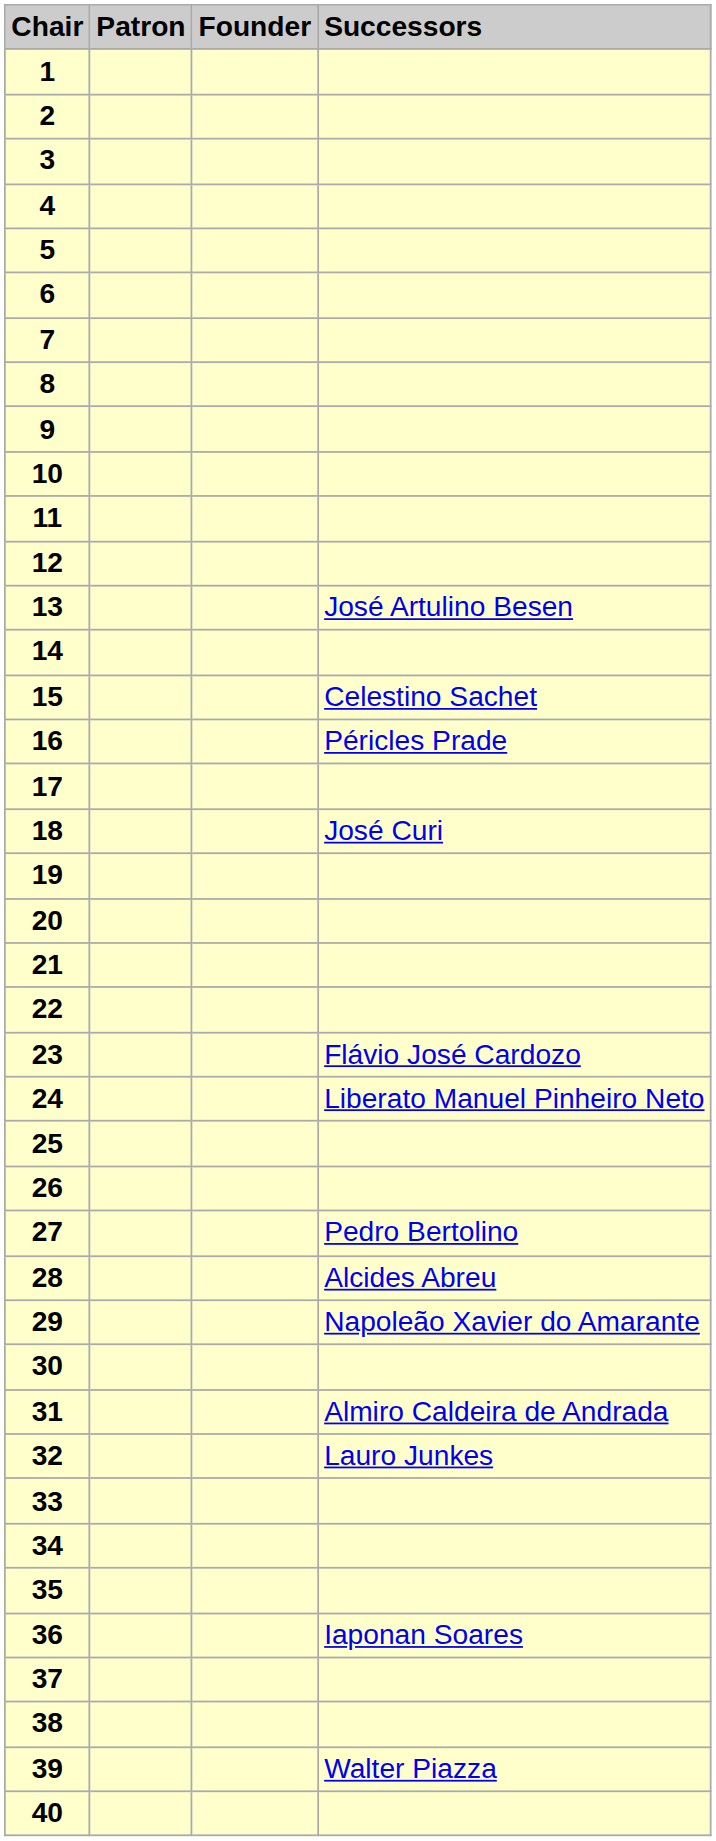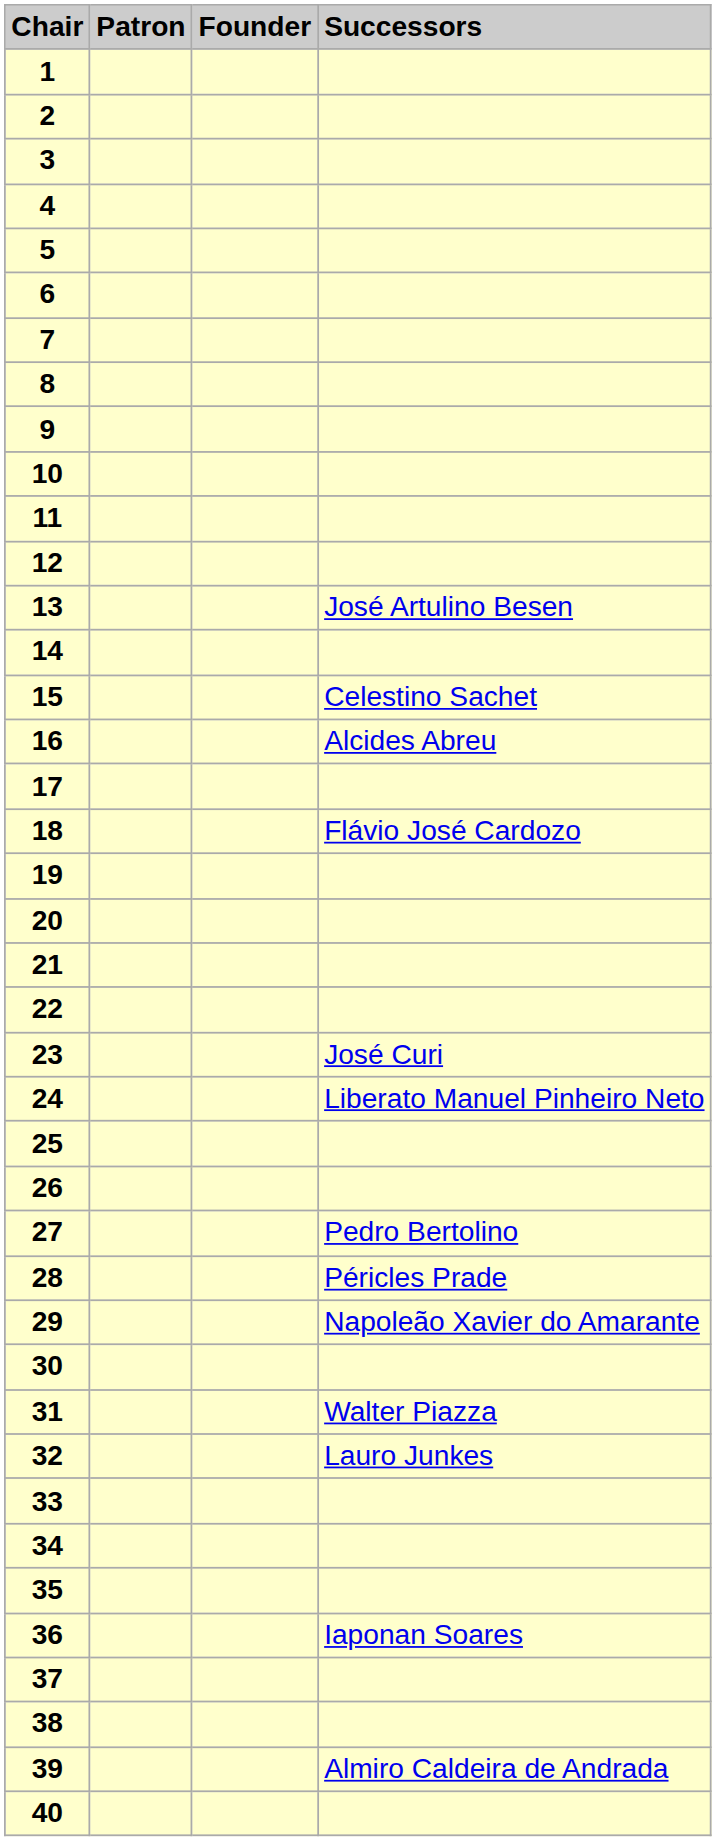16 | Successors: Péricles Prade -> Alcides Abreu
18 | Successors: José Curi -> Flávio José Cardozo
23 | Successors: Flávio José Cardozo -> José Curi
28 | Successors: Alcides Abreu -> Péricles Prade
31 | Successors: Almiro Caldeira de Andrada -> Walter Piazza
39 | Successors: Walter Piazza -> Almiro Caldeira de Andrada
